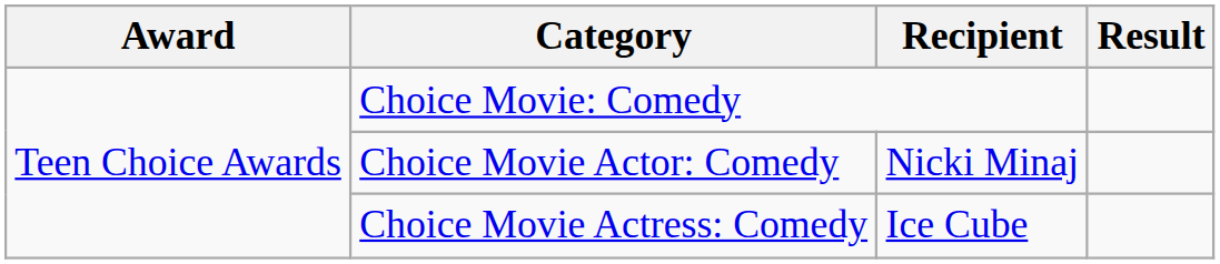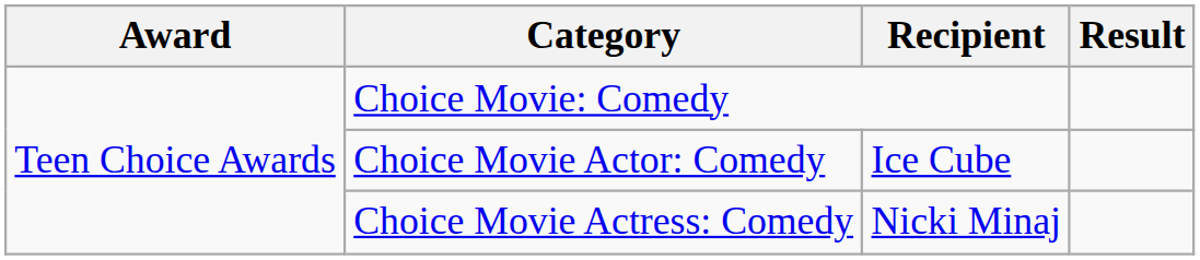Choice Movie Actor: Comedy | Recipient: Nicki Minaj -> Ice Cube
Choice Movie Actress: Comedy | Recipient: Ice Cube -> Nicki Minaj
